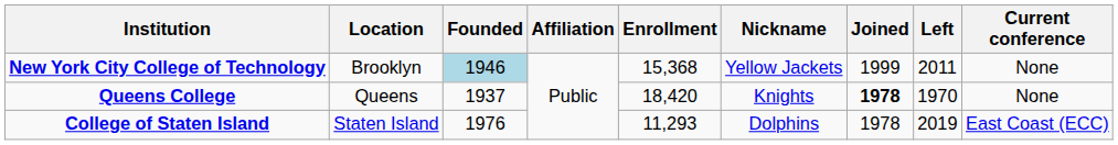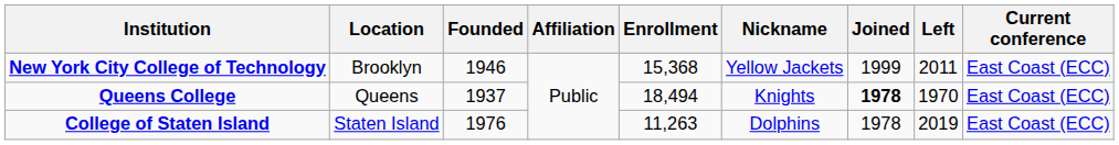New York City College of Technology | Founded: lightblue background -> no background
New York City College of Technology | Current conference: None -> East Coast (ECC)
Queens College | Enrollment: 18,420 -> 18,494
Queens College | Current conference: None -> East Coast (ECC)
College of Staten Island | Enrollment: 11,293 -> 11,263
